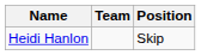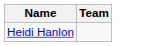- column: Position | Skip
